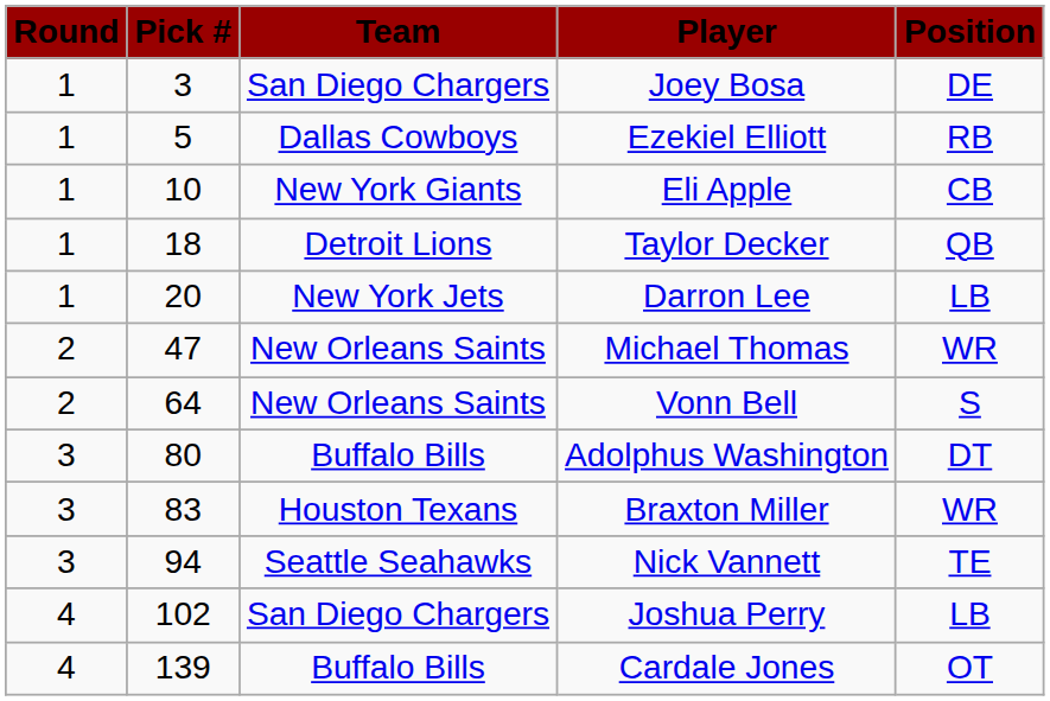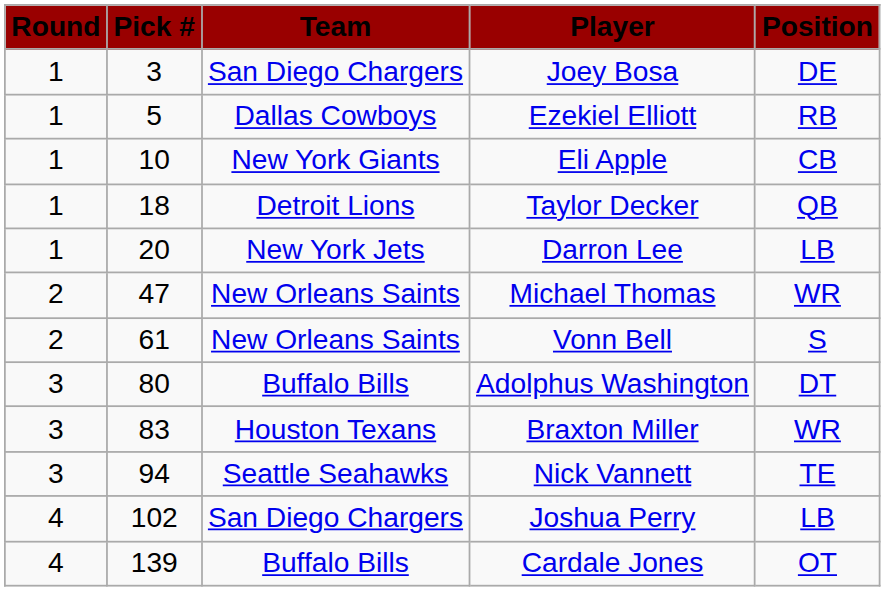Vonn Bell | Pick #: 64 -> 61
